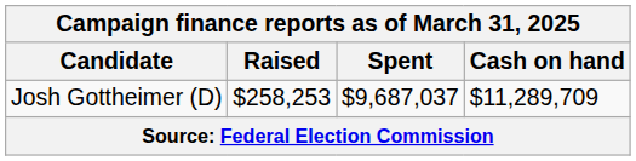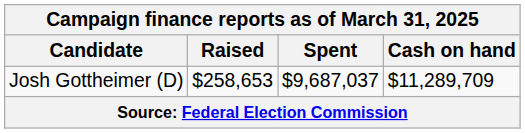Josh Gottheimer (D) | Raised: $258,253 -> $258,653
